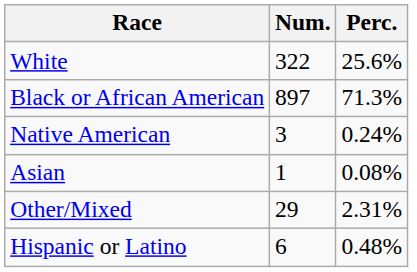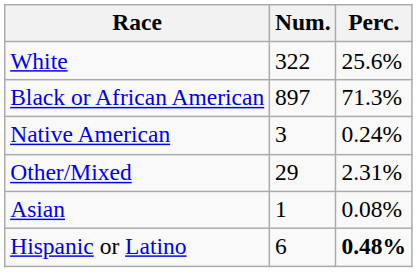rows swapped: Asian <-> Other/Mixed
Hispanic or Latino | Perc.: normal -> bold
